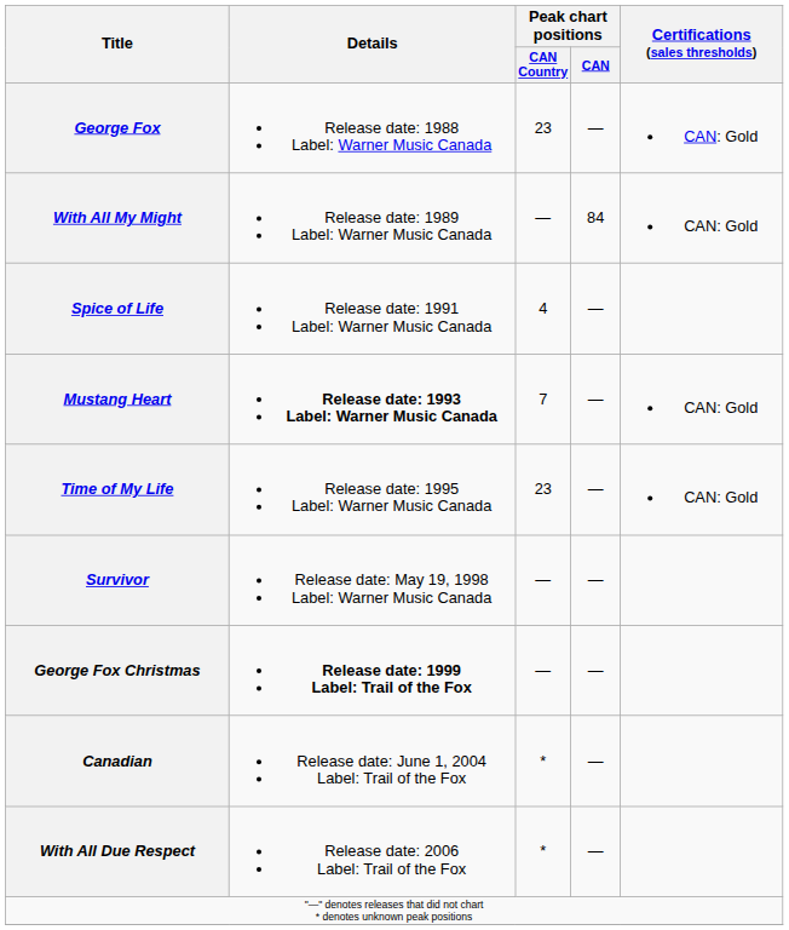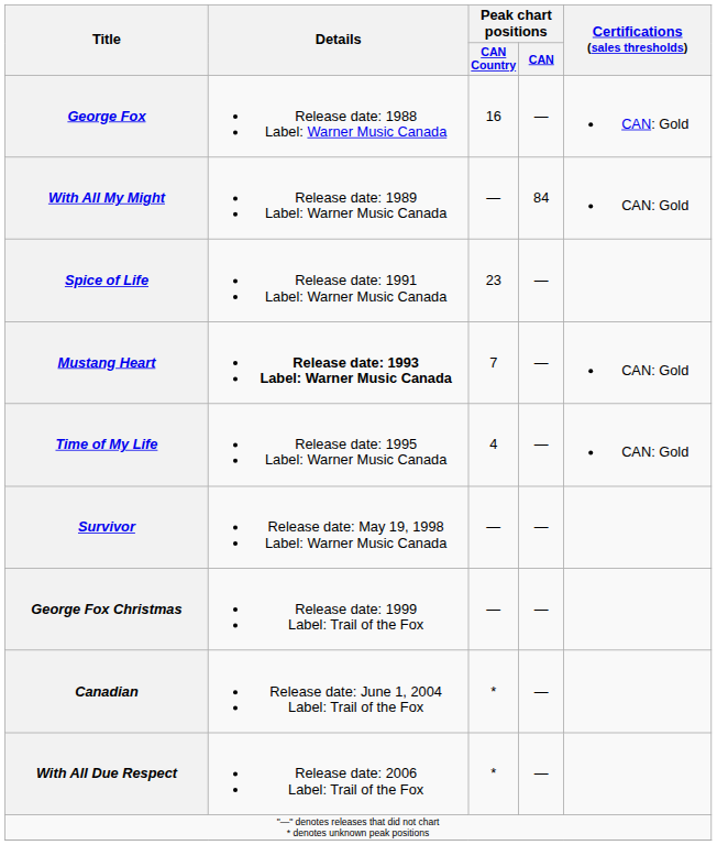George Fox | Peak chart positions / CAN Country: 23 -> 16
Spice of Life | Peak chart positions / CAN Country: 4 -> 23
Time of My Life | Peak chart positions / CAN Country: 23 -> 4
George Fox Christmas | Details: bold -> normal
